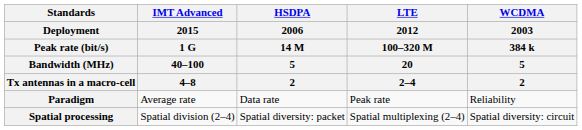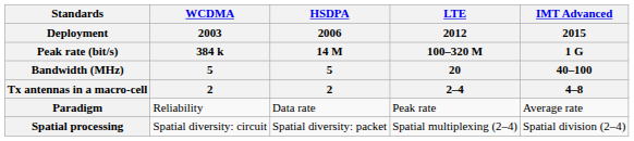columns swapped: WCDMA / 2003 / 384 k / 5 / 2 <-> IMT Advanced / 2015 / 1 G / 40–100 / 4–8
